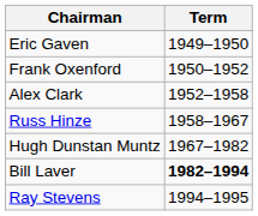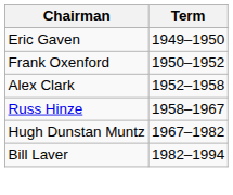Bill Laver | Term: bold -> normal
- row: Ray Stevens | 1994–1995
